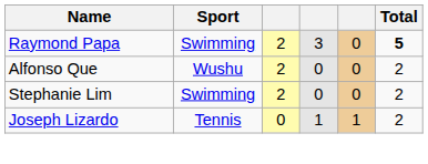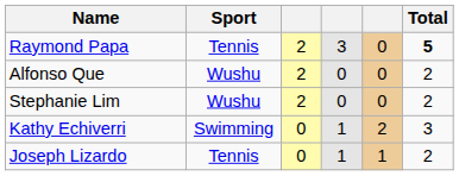Raymond Papa | Sport: Swimming -> Tennis
Stephanie Lim | Sport: Swimming -> Wushu
+ row: Kathy Echiverri | Swimming | 0 | 1 | 2 | 3
